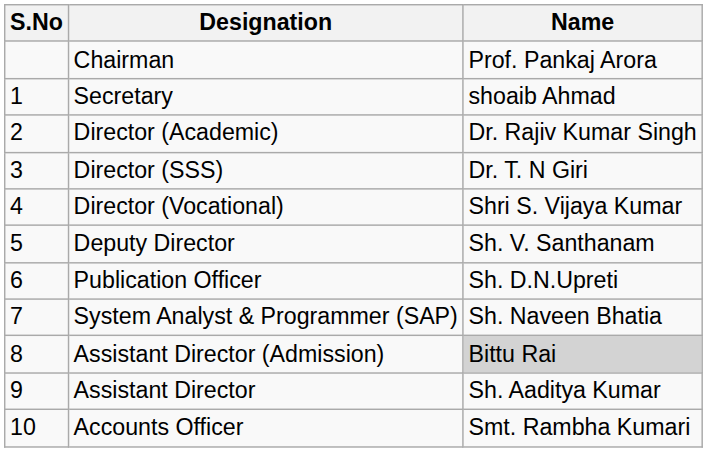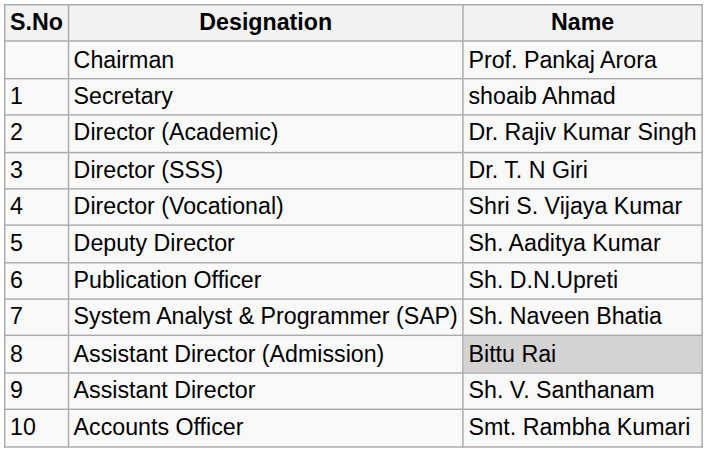Deputy Director | Name: Sh. V. Santhanam -> Sh. Aaditya Kumar
Assistant Director | Name: Sh. Aaditya Kumar -> Sh. V. Santhanam
